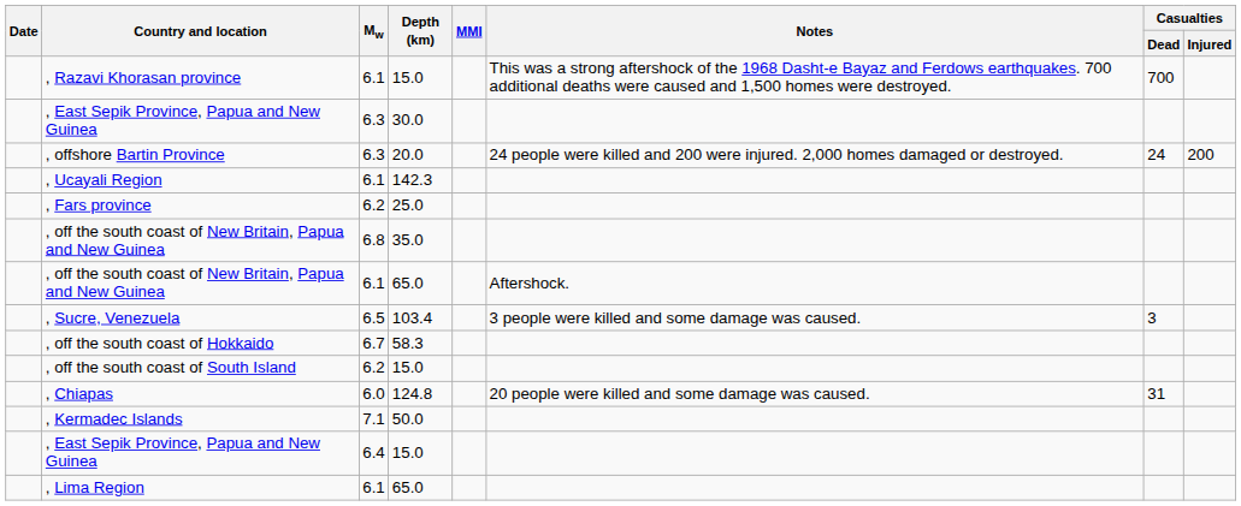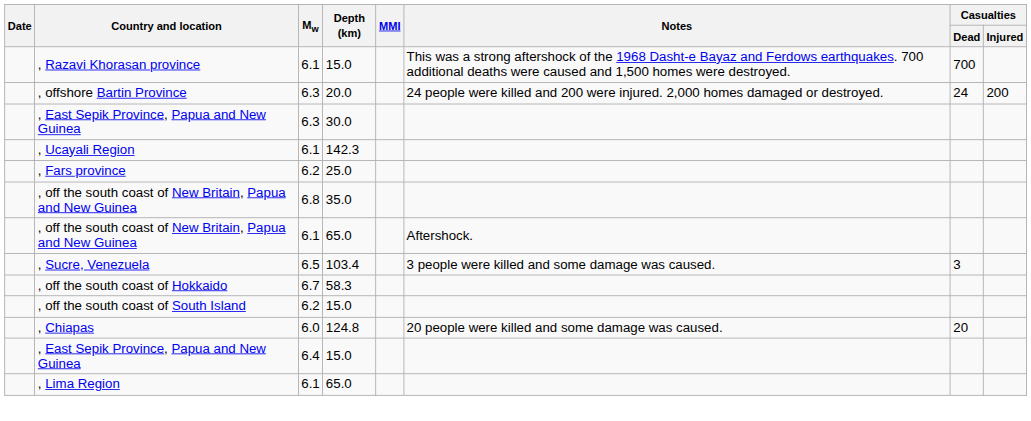rows swapped: , offshore Bartin Province <-> , East Sepik Province, Papua and New Guinea / 30.0
, Chiapas | Casualties / Dead: 31 -> 20
- row: , Kermadec Islands | 7.1 | 50.0
